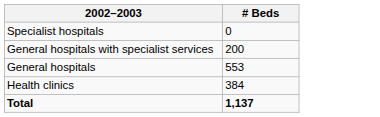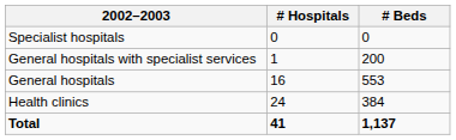+ column: # Hospitals | 0 | 1 | 16 | 24 | 41
